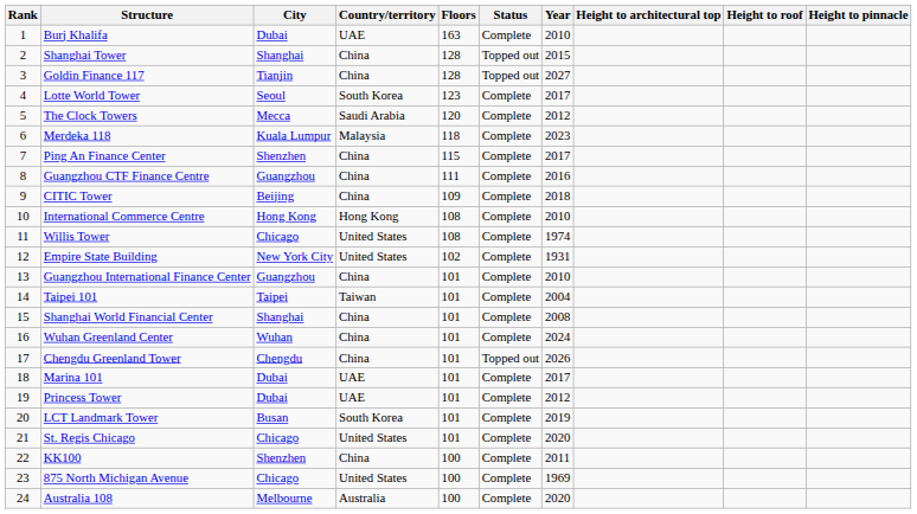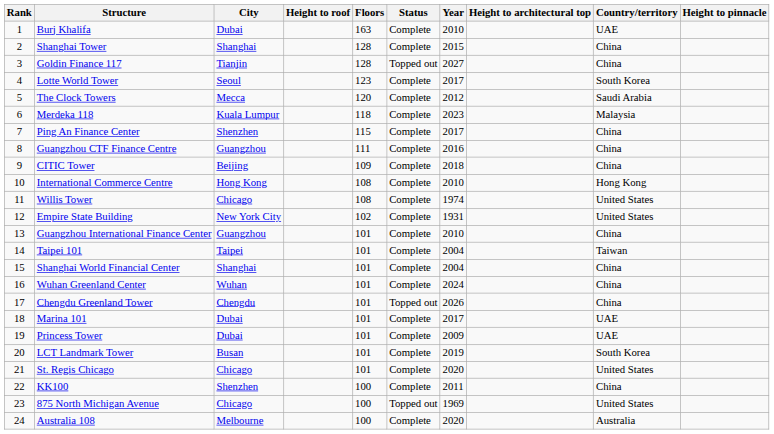columns swapped: Country/territory <-> Height to roof
Shanghai Tower | Status: Topped out -> Complete
Shanghai World Financial Center | Year: 2008 -> 2004
Princess Tower | Year: 2012 -> 2009
875 North Michigan Avenue | Status: Complete -> Topped out
